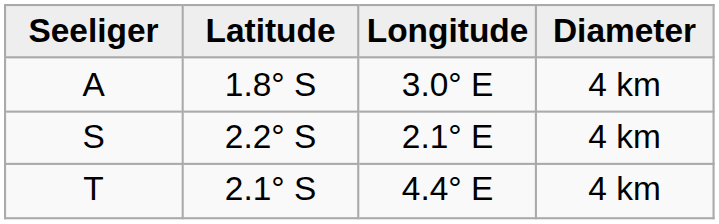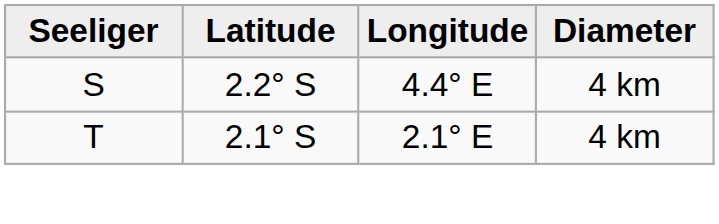- row: A | 1.8° S | 3.0° E | 4 km
S | Longitude: 2.1° E -> 4.4° E
T | Longitude: 4.4° E -> 2.1° E
